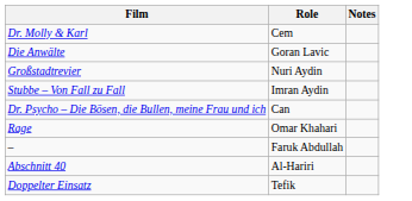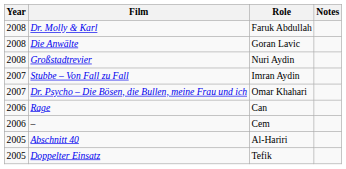+ column: Year | 2008 | 2008 | 2008 | 2007 | 2007 | 2006 | 2006 | 2005 | 2005
Dr. Molly & Karl | Role: Cem -> Faruk Abdullah
Dr. Psycho – Die Bösen, die Bullen, meine Frau und ich | Role: Can -> Omar Khahari
Rage | Role: Omar Khahari -> Can
– | Role: Faruk Abdullah -> Cem
